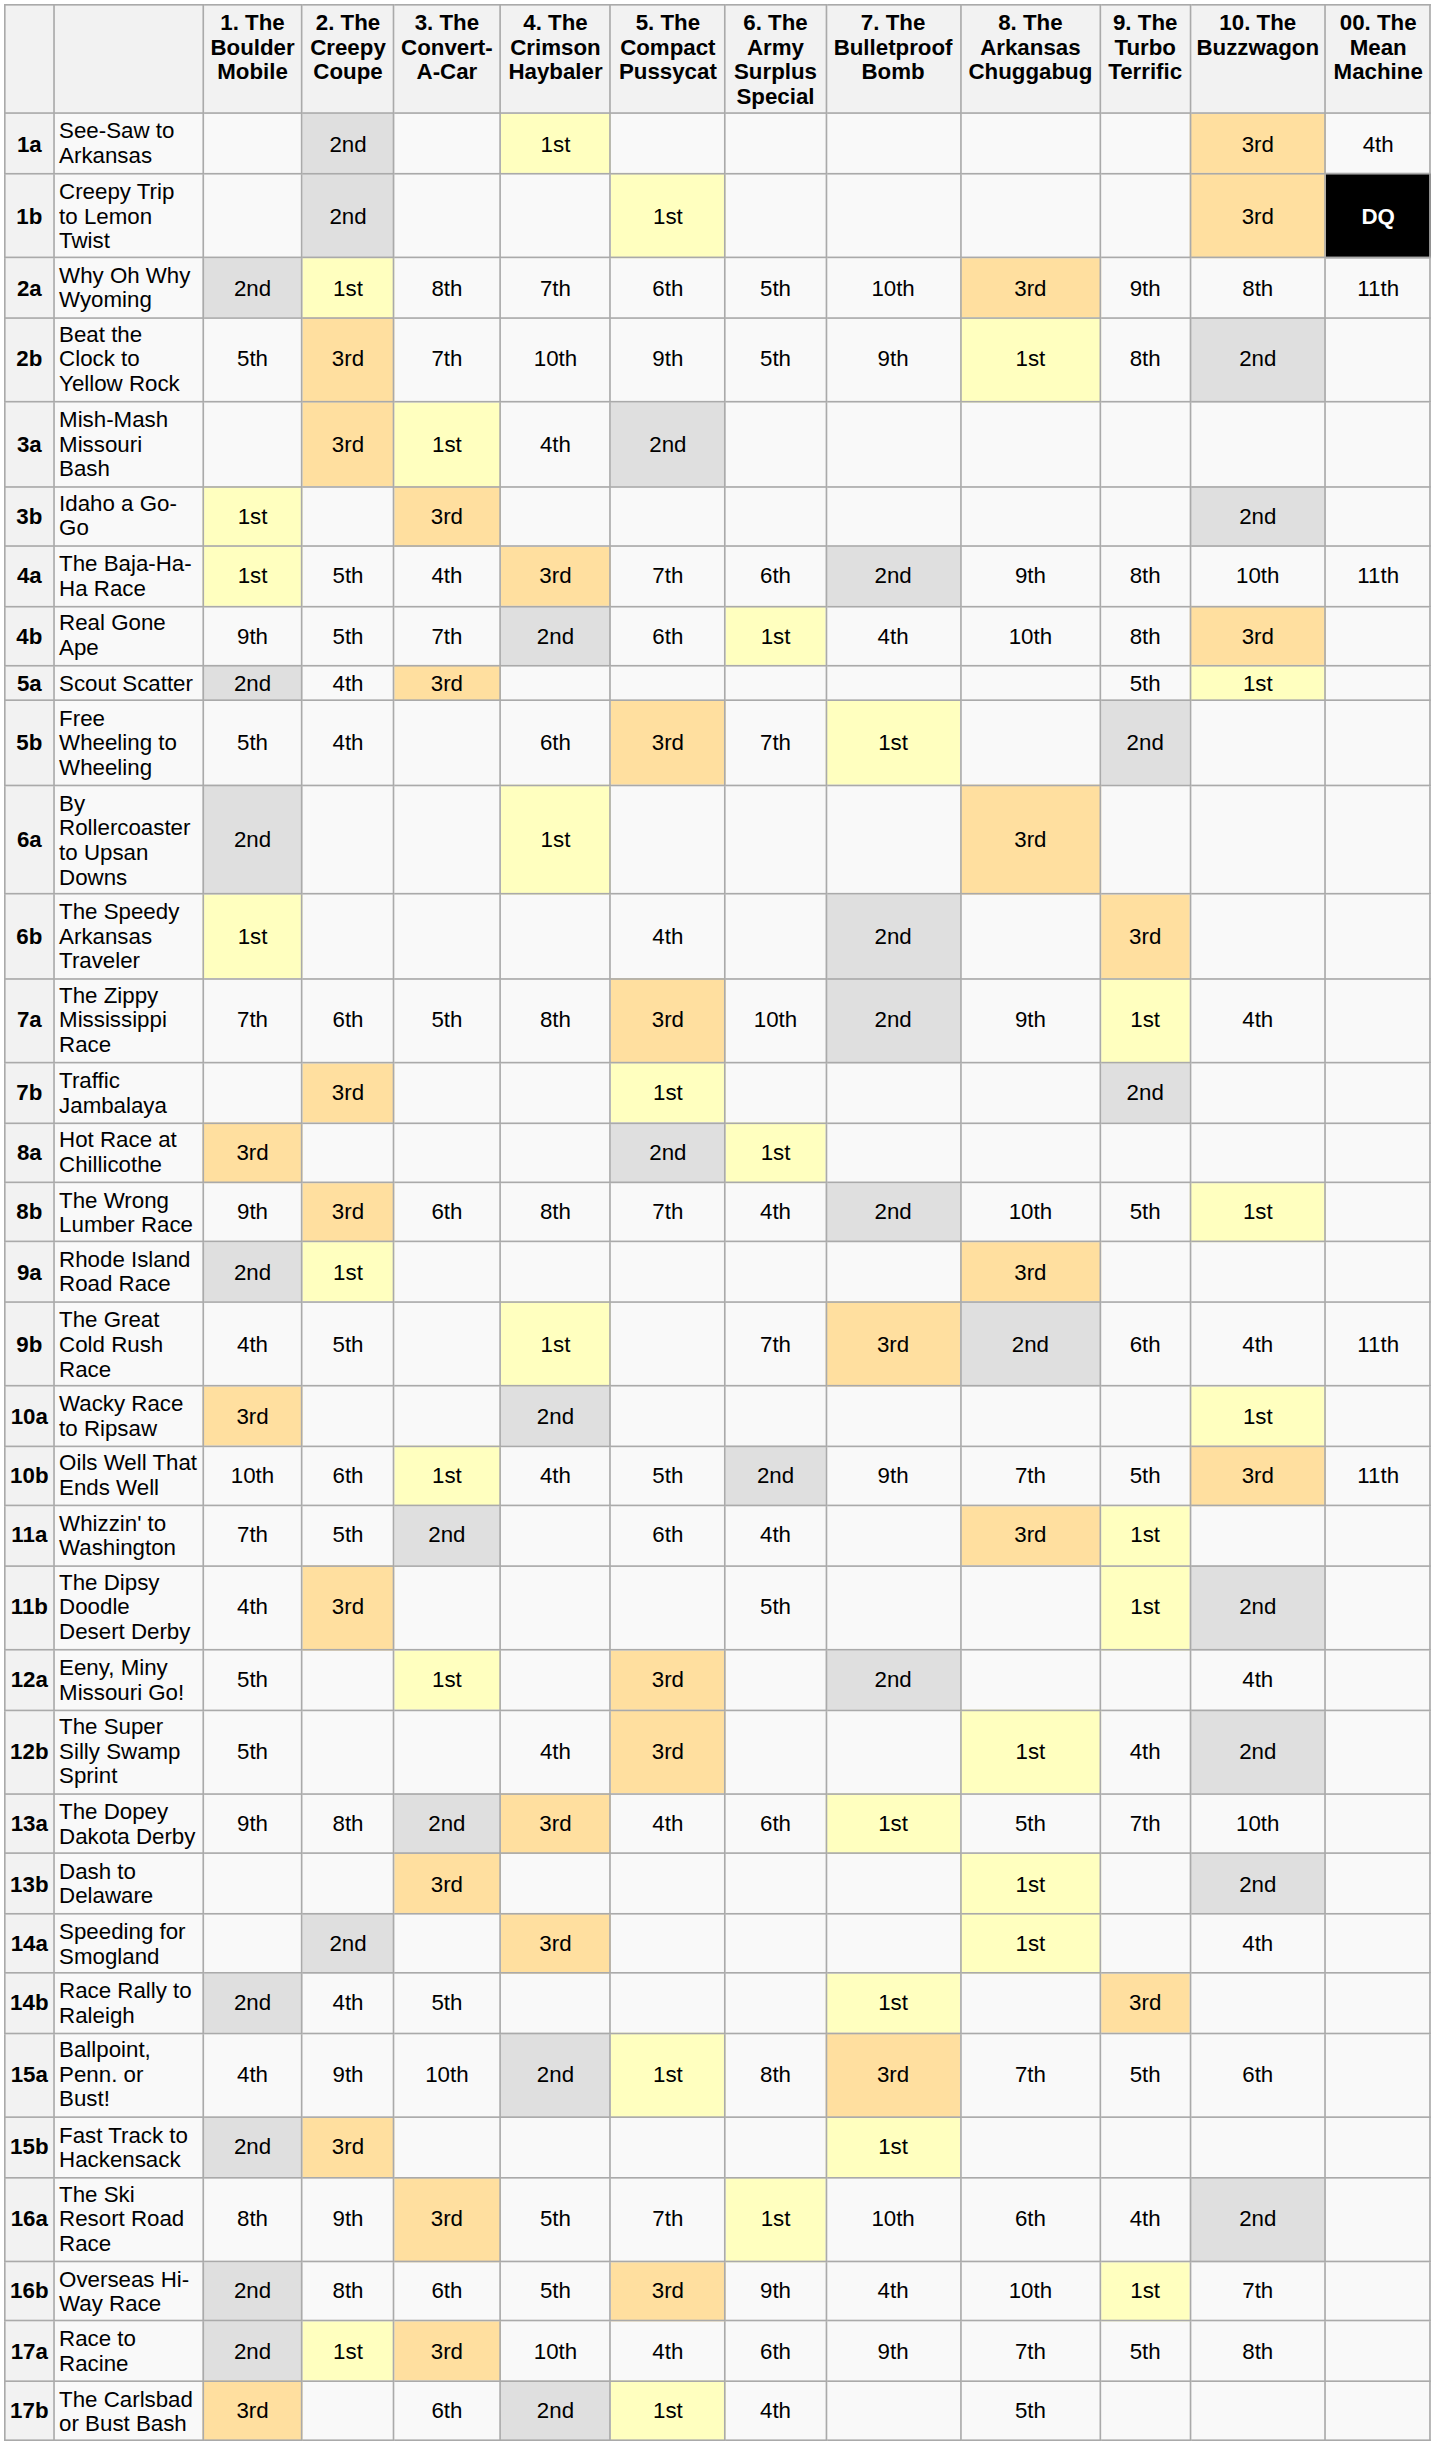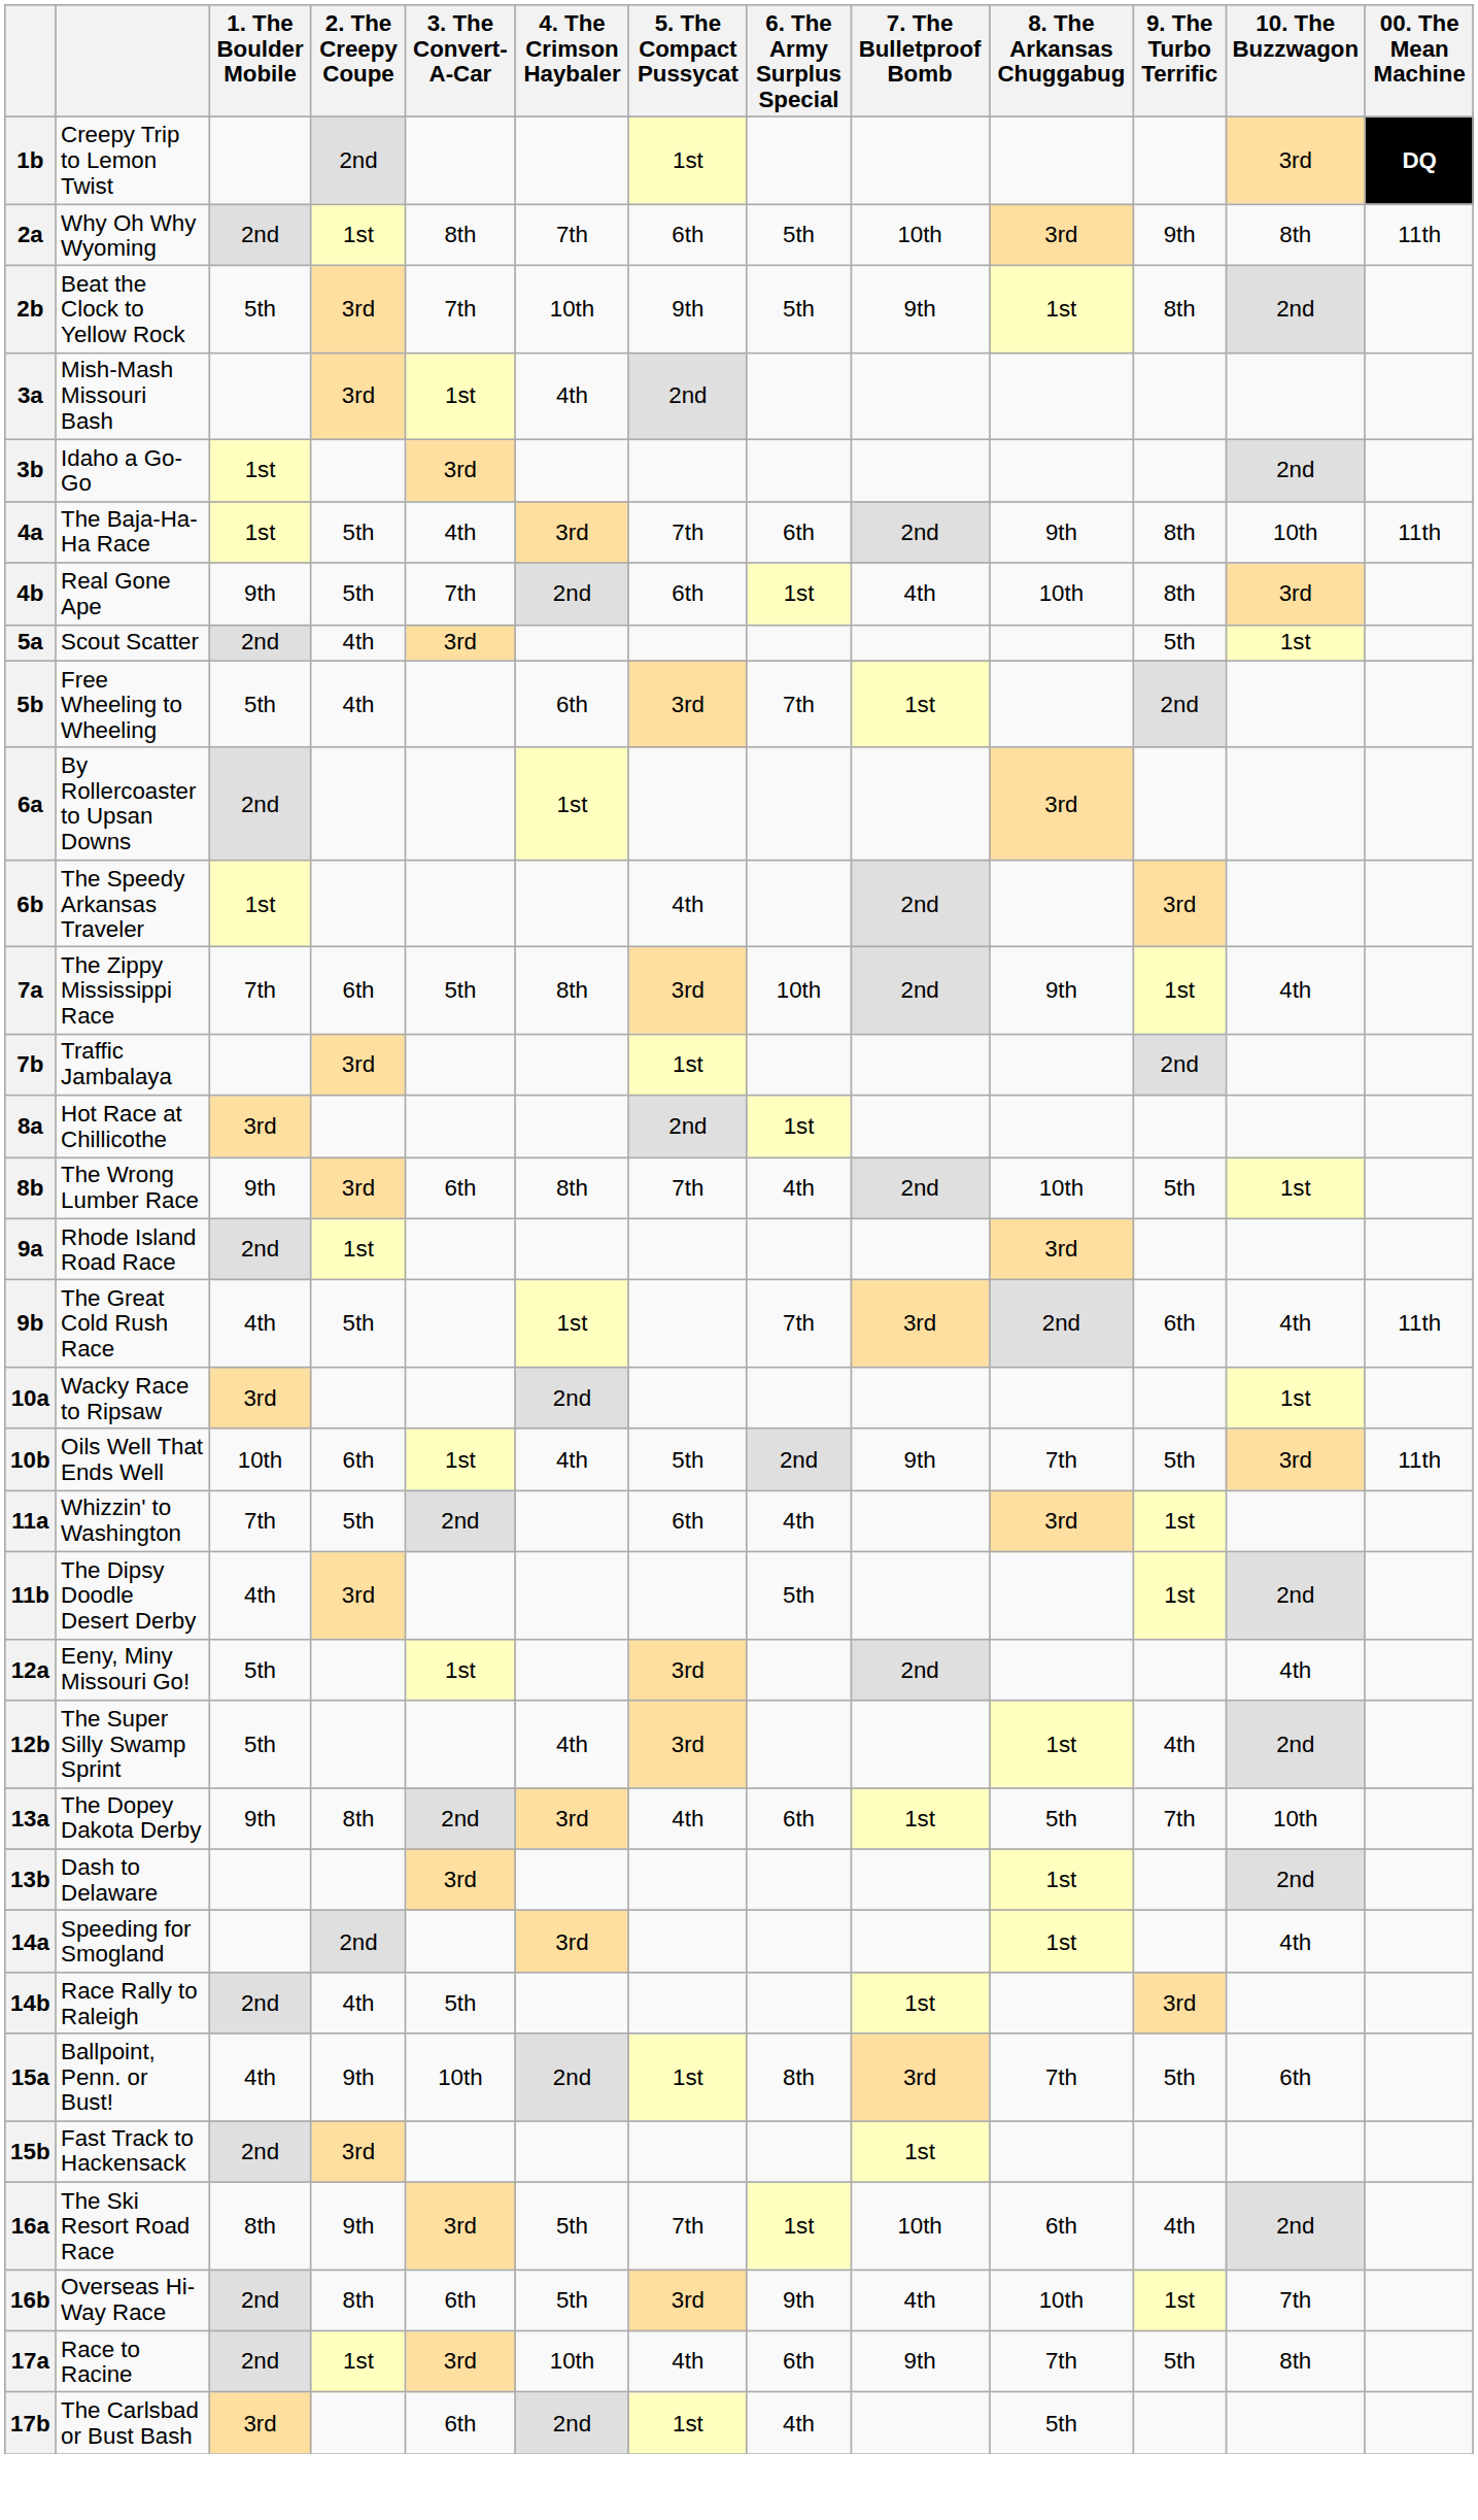- row: 1a | See-Saw to Arkansas | 2nd | 1st | 3rd | 4th
